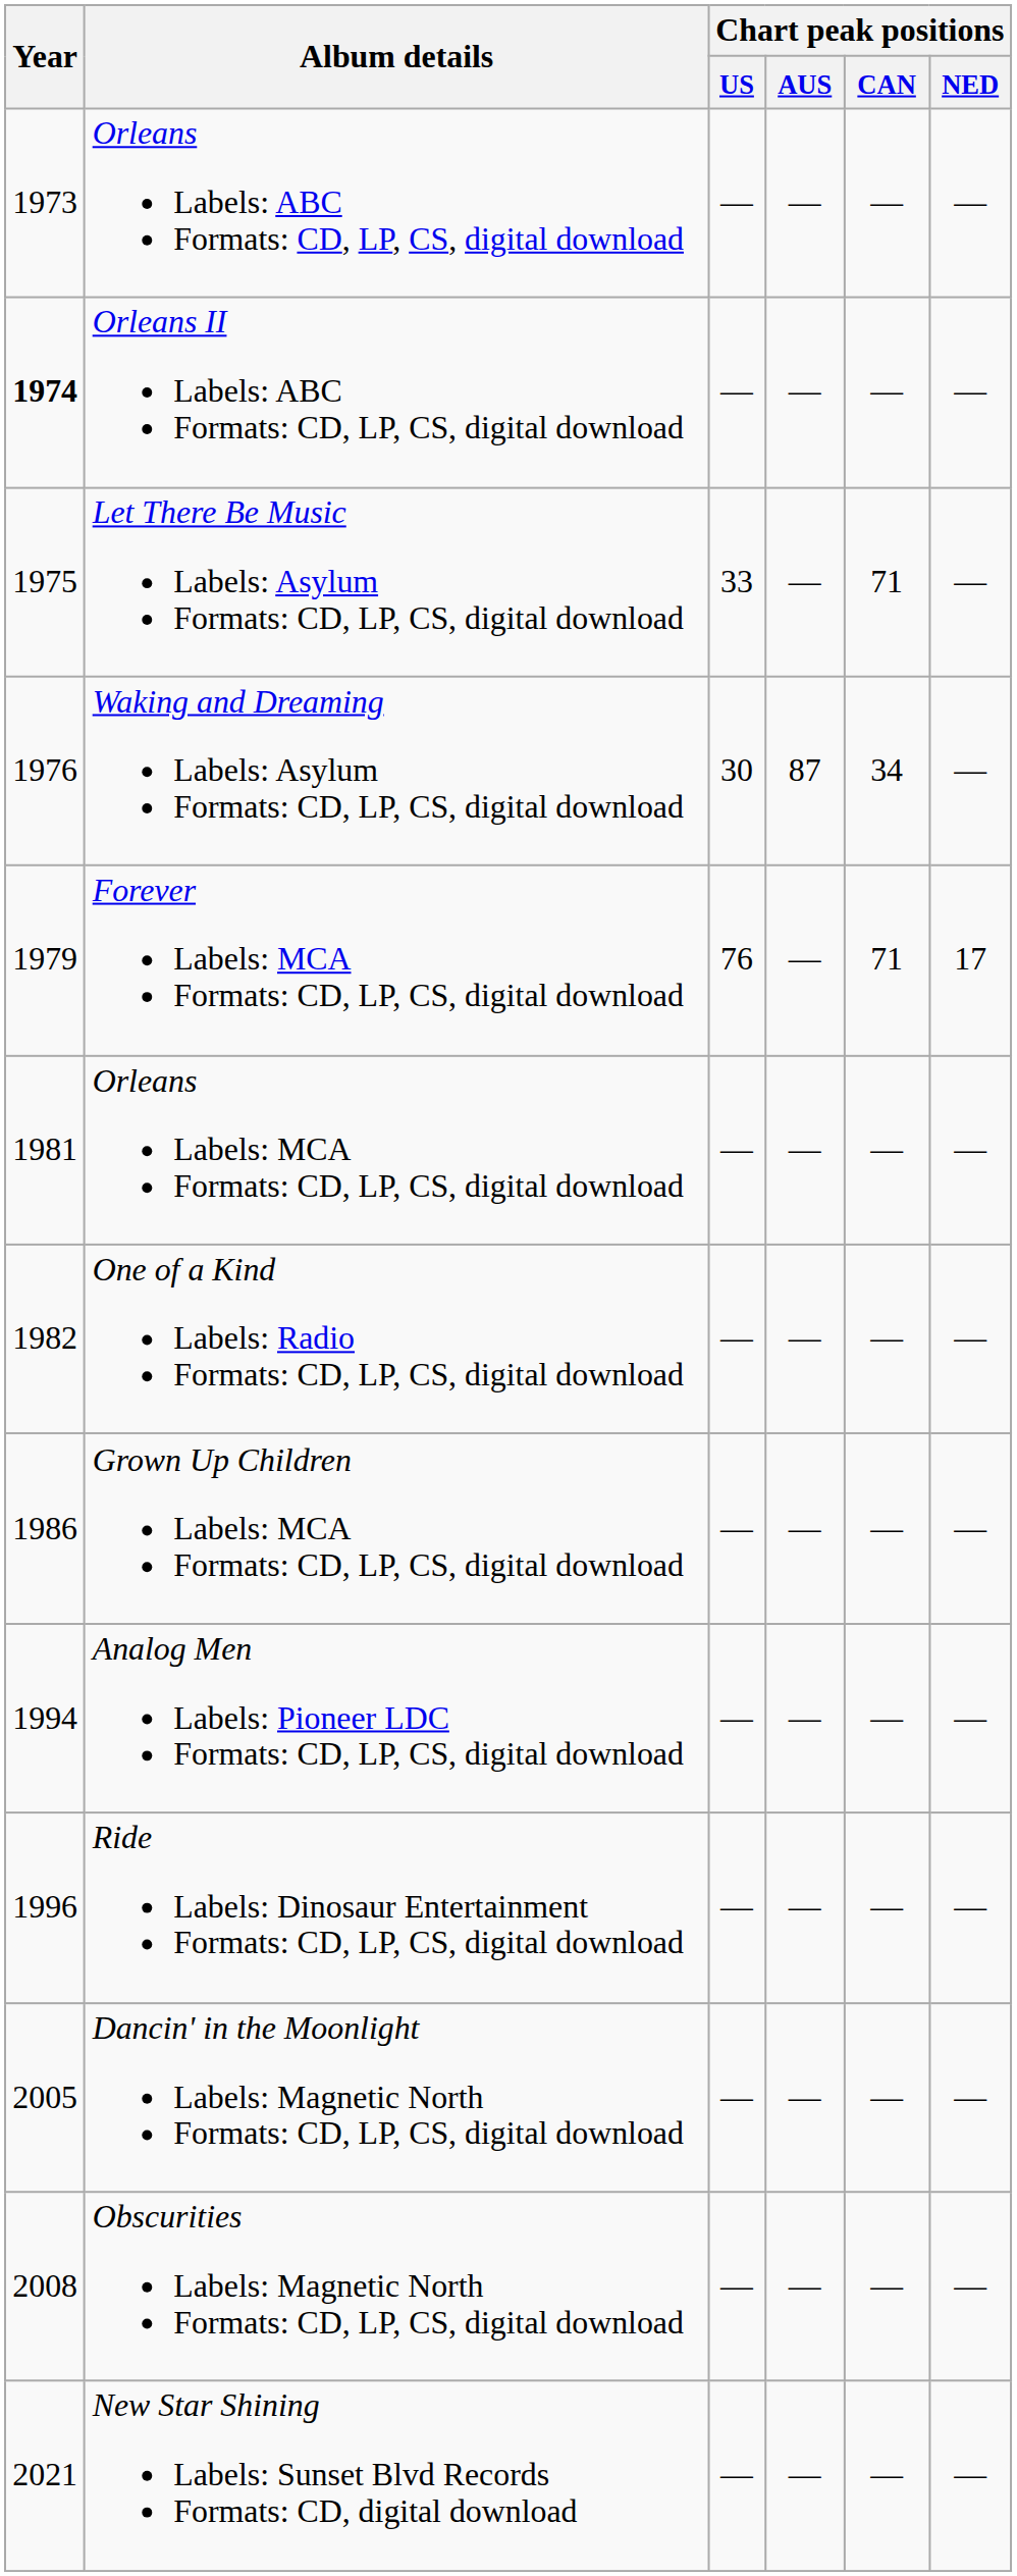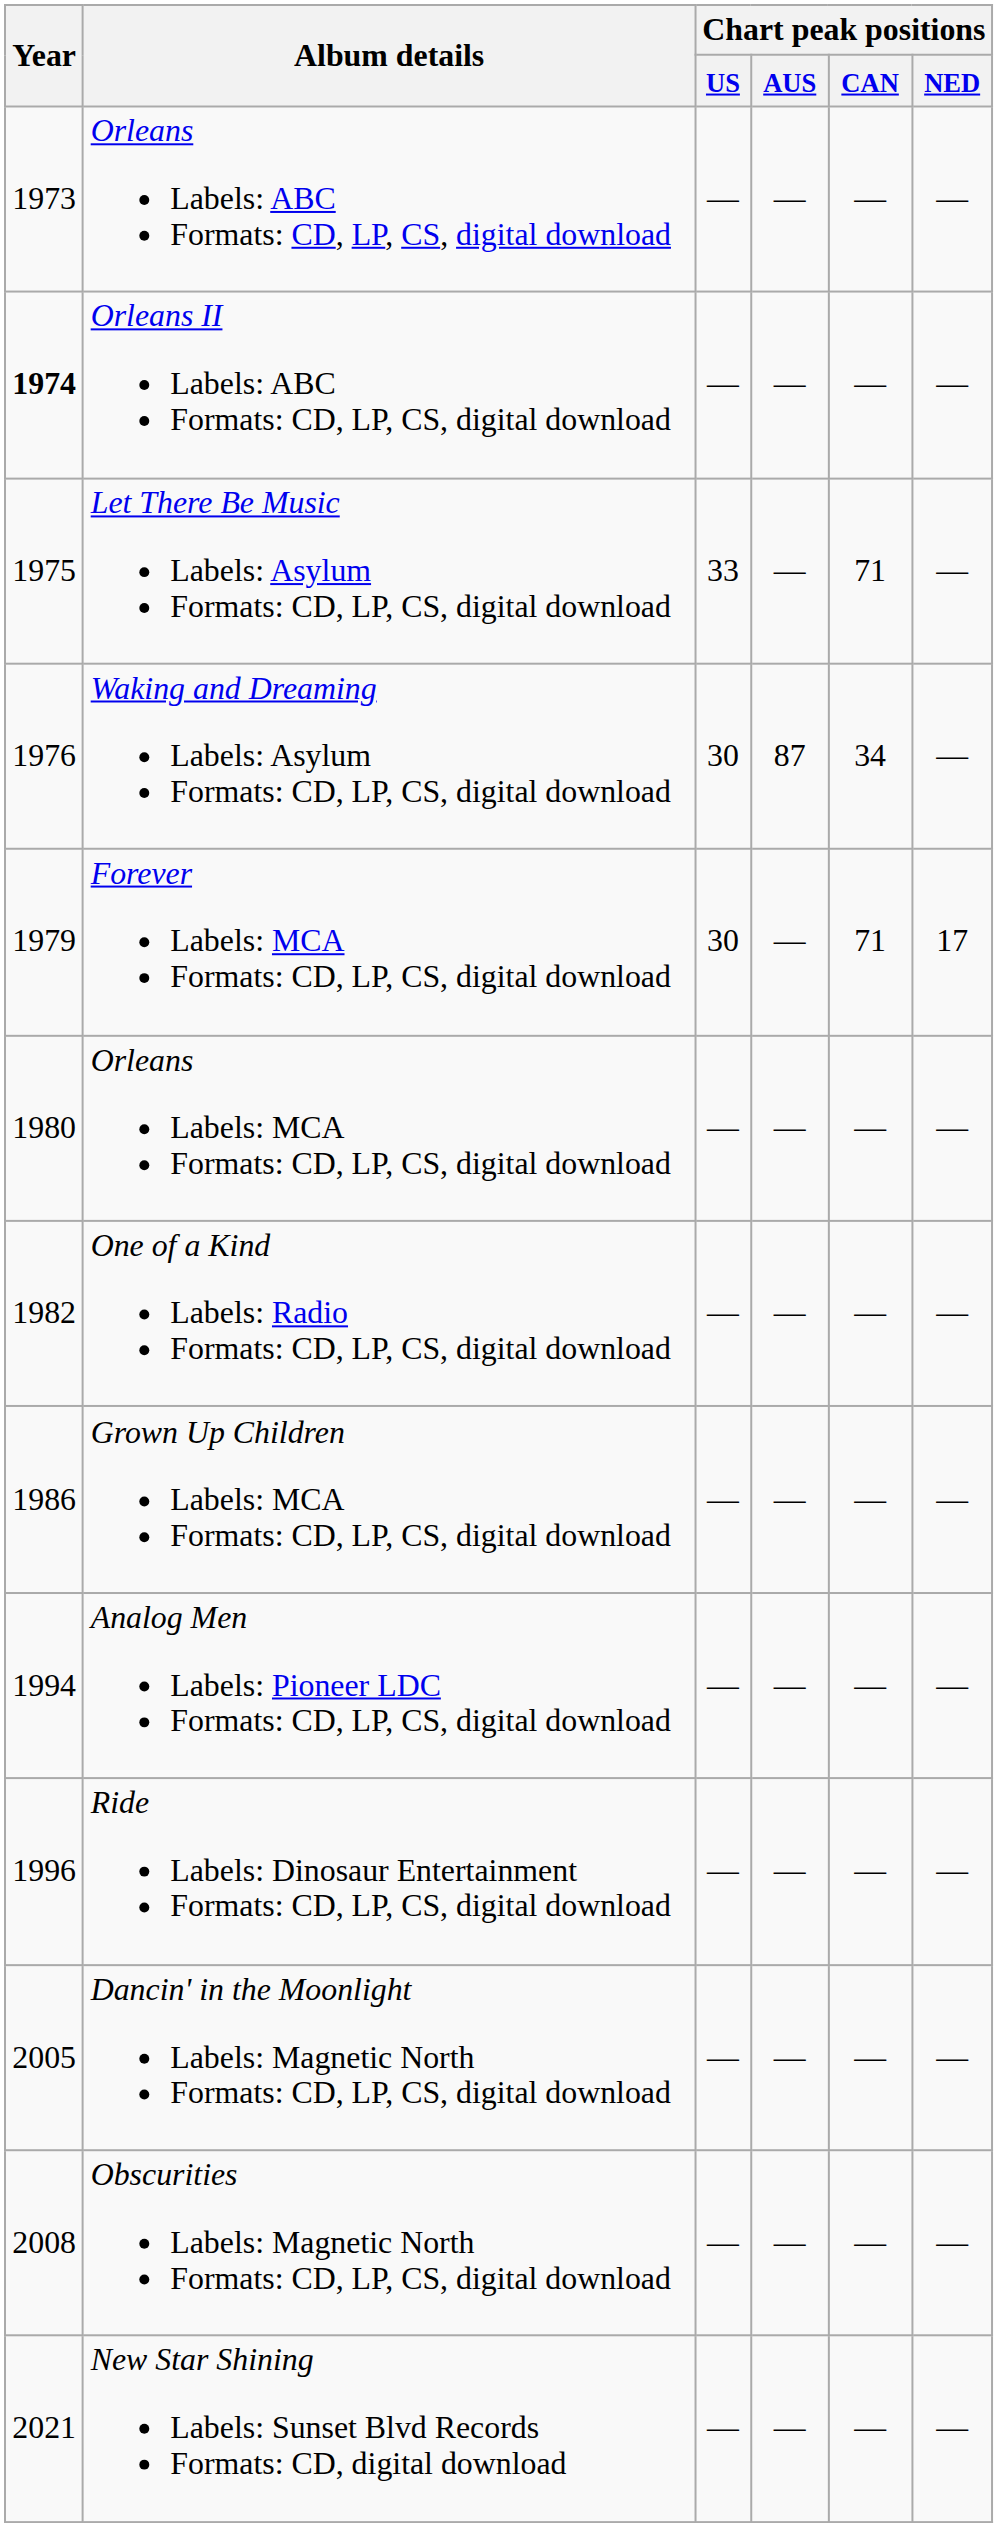Forever Labels: MCA Formats: CD, LP, CS, digital download | Chart peak positions / US: 76 -> 30
Orleans Labels: MCA Formats: CD, LP, CS, digital download | Year: 1981 -> 1980
